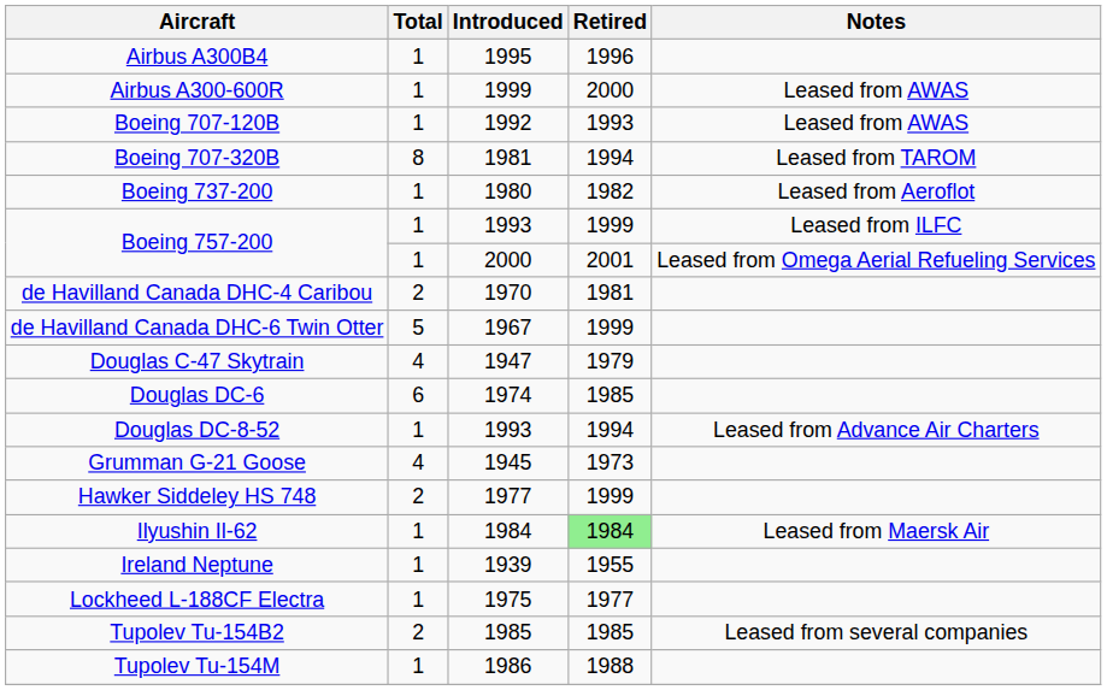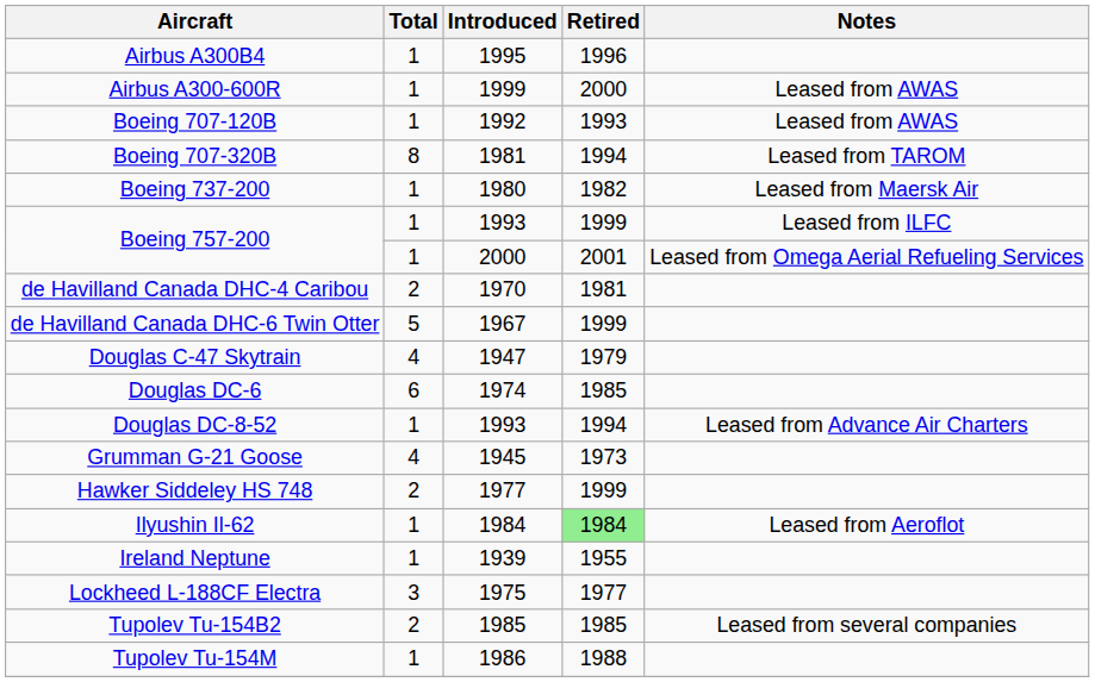Boeing 737-200 | Notes: Leased from Aeroflot -> Leased from Maersk Air
Ilyushin Il-62 | Notes: Leased from Maersk Air -> Leased from Aeroflot
Lockheed L-188CF Electra | Total: 1 -> 3
